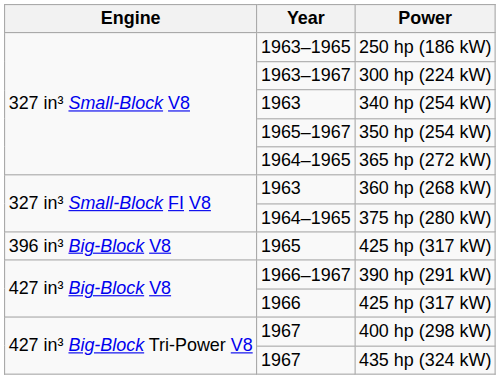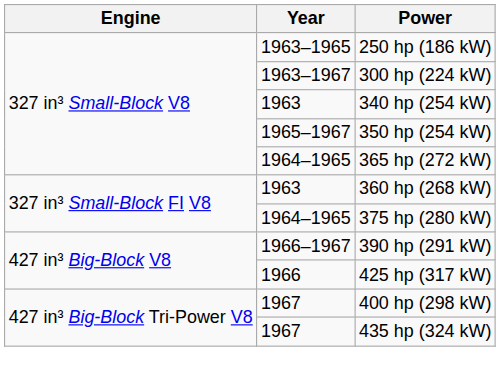- row: 396 in³ Big-Block V8 | 1965 | 425 hp (317 kW)
